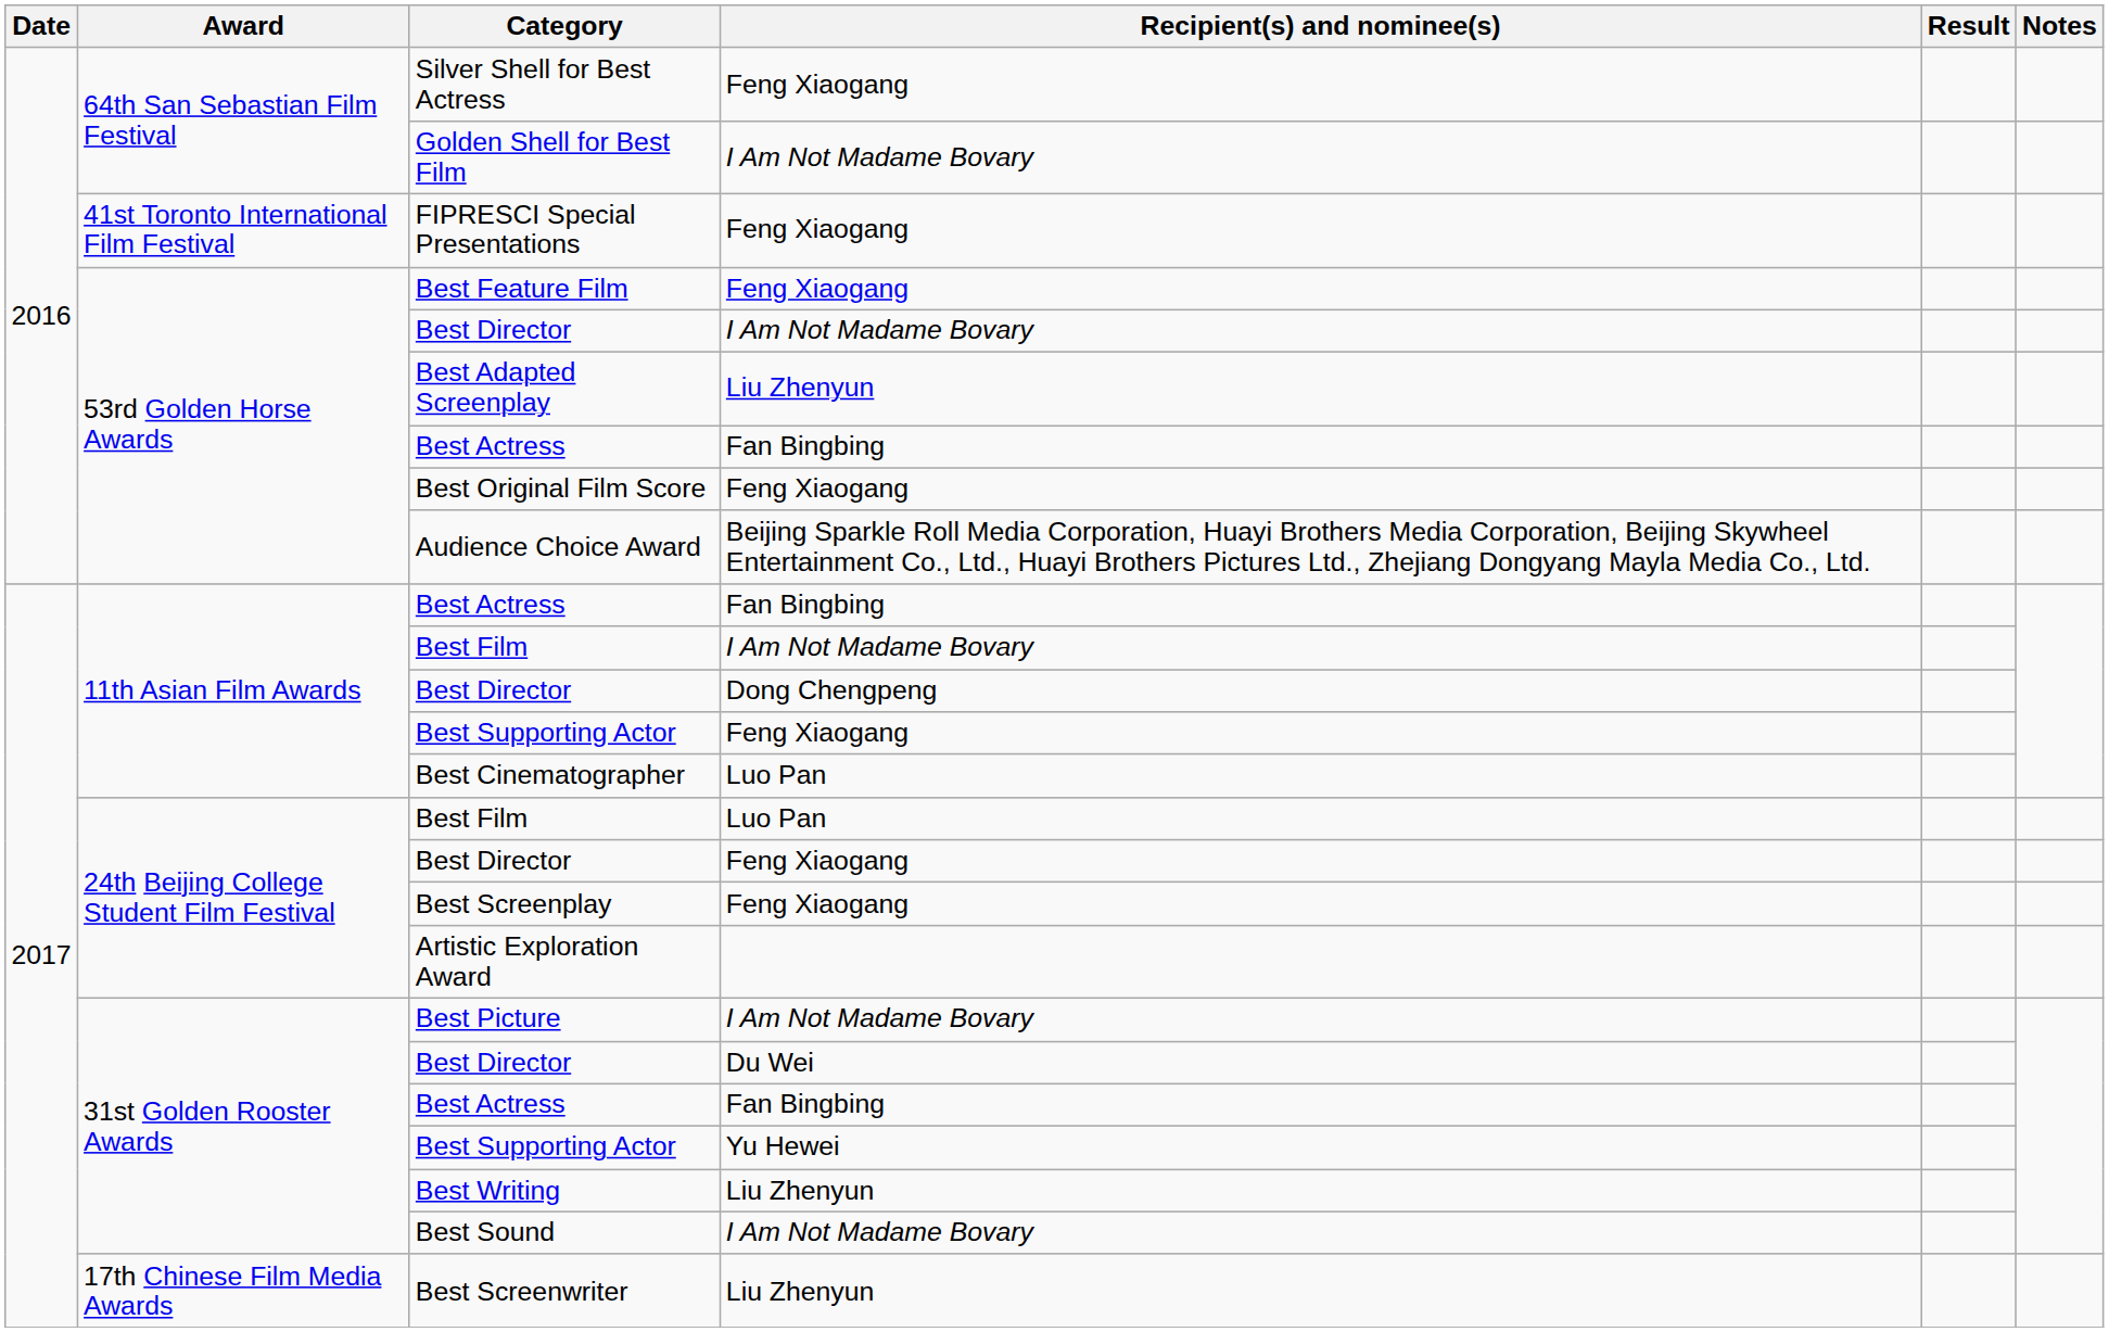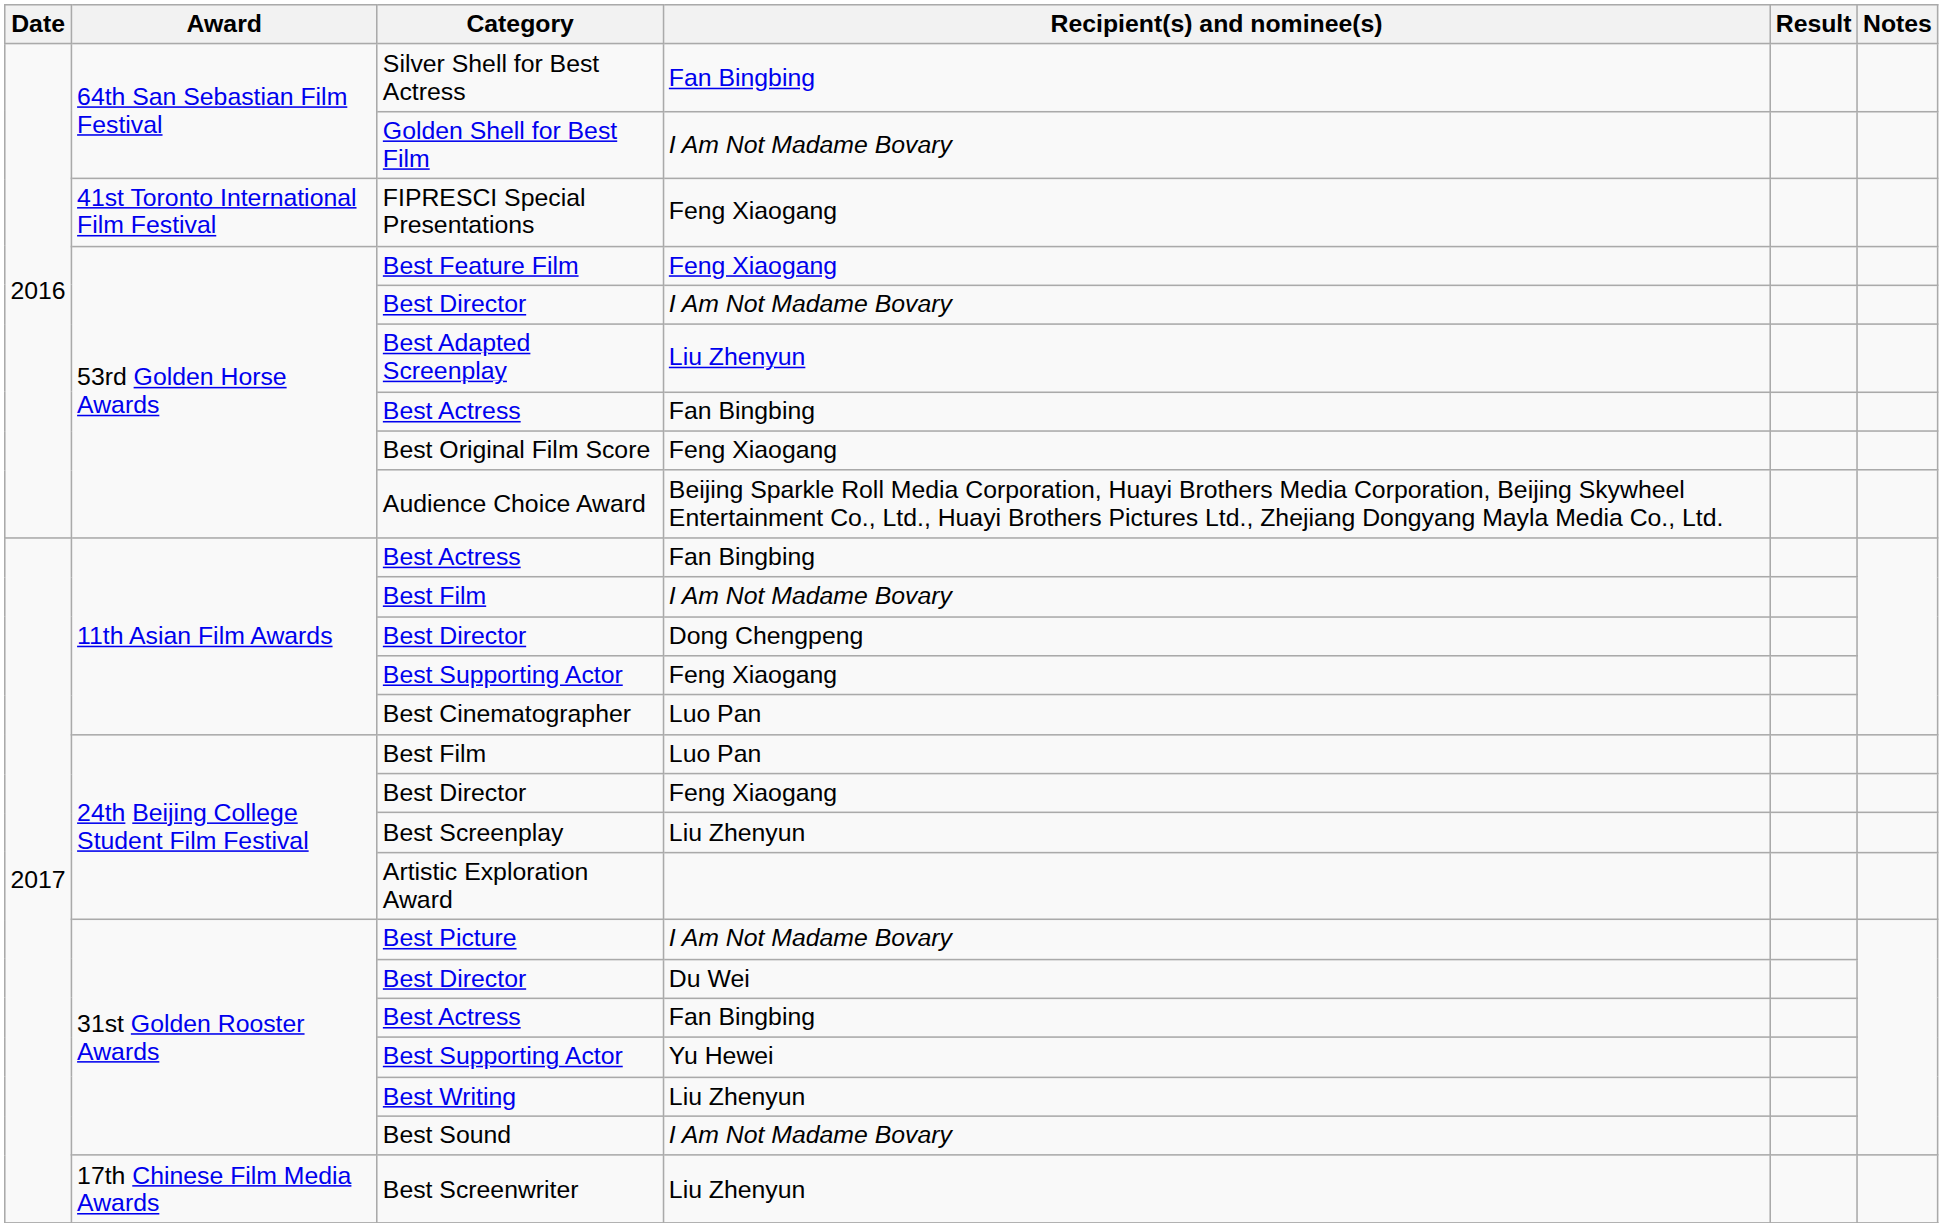Silver Shell for Best Actress | Recipient(s) and nominee(s): Feng Xiaogang -> Fan Bingbing
Best Screenplay | Recipient(s) and nominee(s): Feng Xiaogang -> Liu Zhenyun
